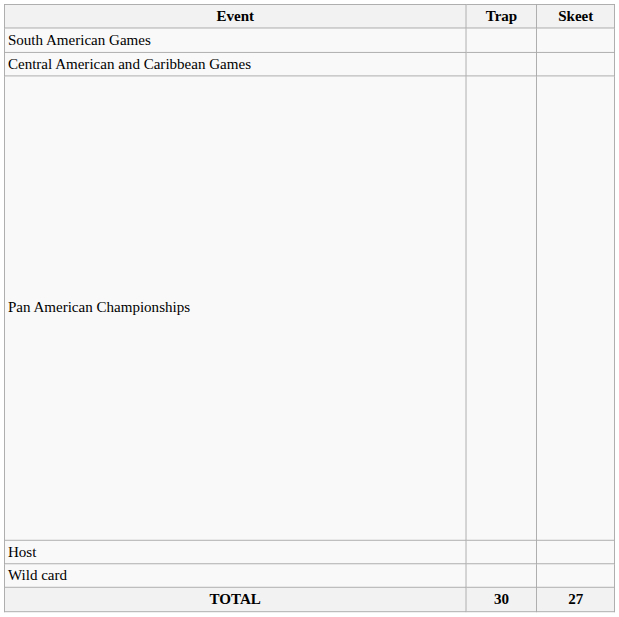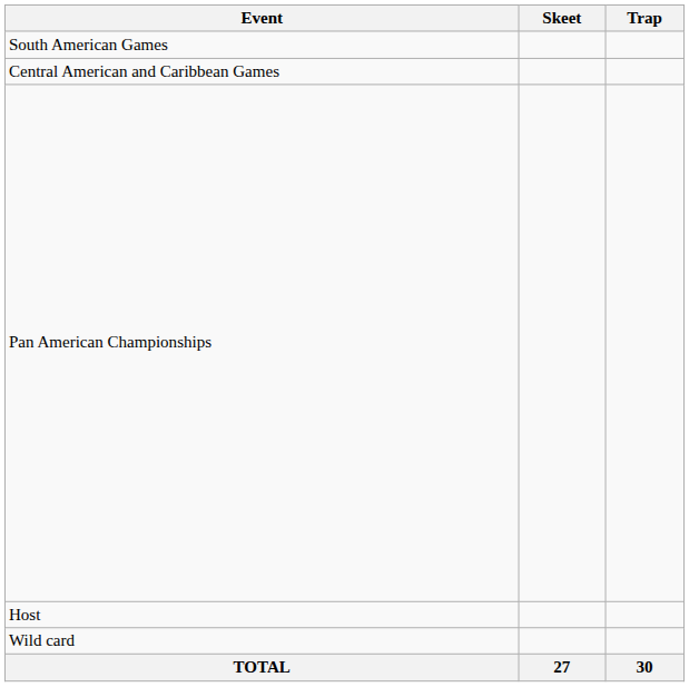columns swapped: Trap <-> Skeet
